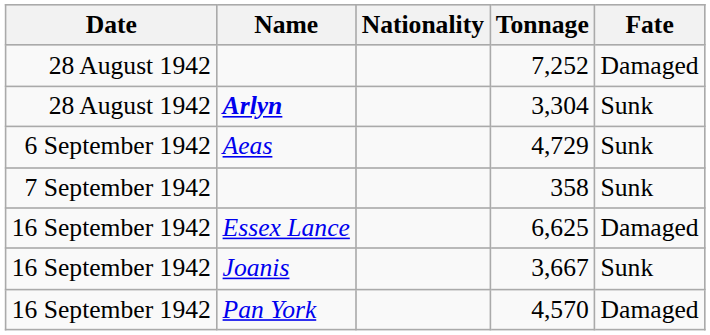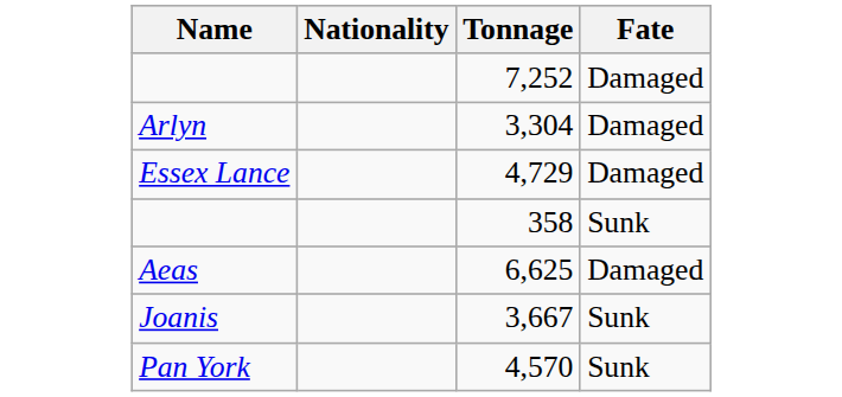- column: Date | 28 August 1942 | 28 August 1942 | 6 September 1942 | 7 September 1942 | 16 September 1942 | 16 September 1942 | 16 September 1942
3,304 | Name: bold -> normal
3,304 | Fate: Sunk -> Damaged
4,729 | Name: Aeas -> Essex Lance
4,729 | Fate: Sunk -> Damaged
6,625 | Name: Essex Lance -> Aeas
4,570 | Fate: Damaged -> Sunk
